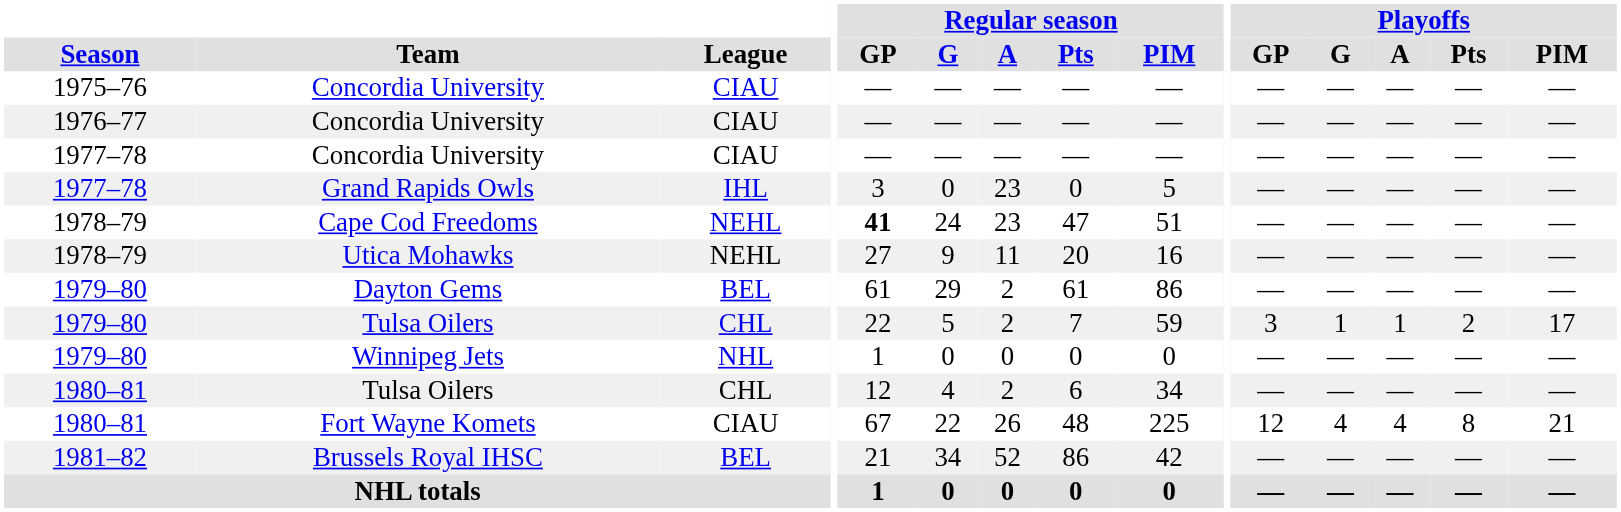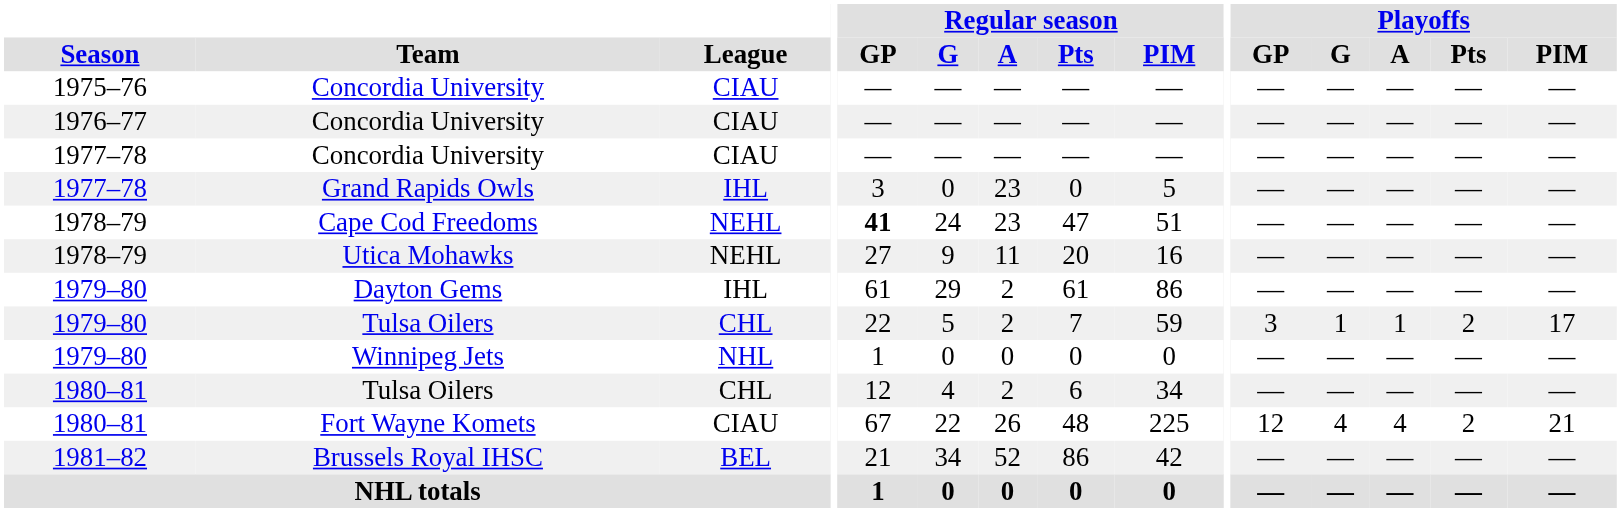Dayton Gems | League: BEL -> IHL
Fort Wayne Komets | Playoffs / Pts: 8 -> 2
